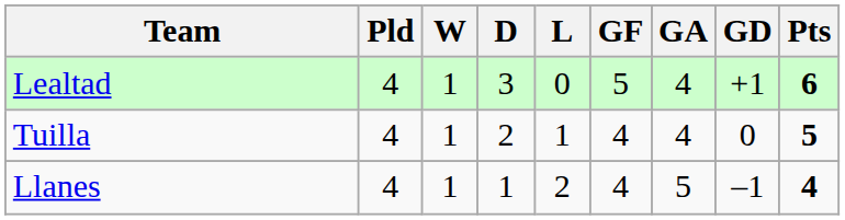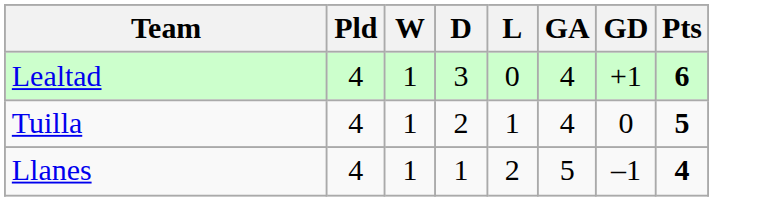- column: GF | 5 | 4 | 4
